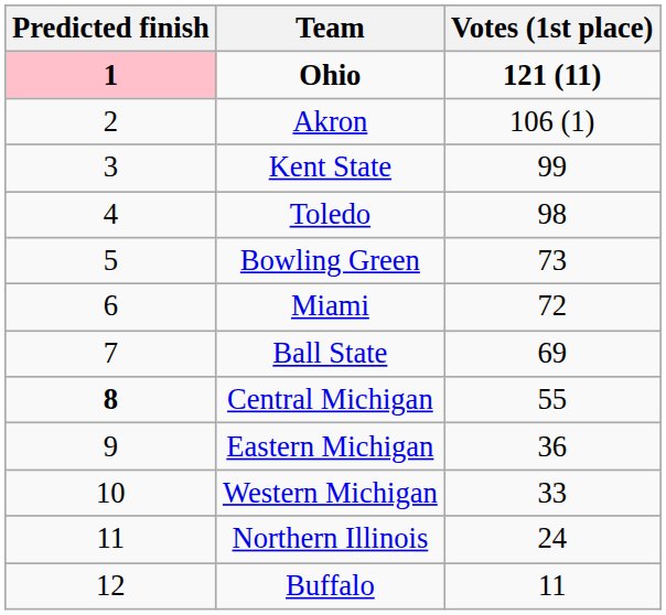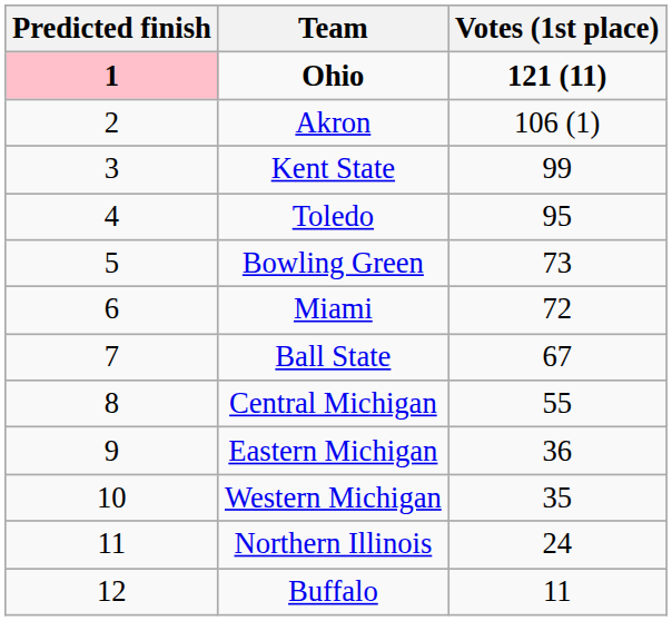Toledo | Votes (1st place): 98 -> 95
Ball State | Votes (1st place): 69 -> 67
Central Michigan | Predicted finish: bold -> normal
Western Michigan | Votes (1st place): 33 -> 35
